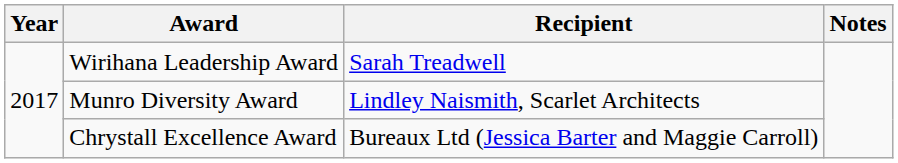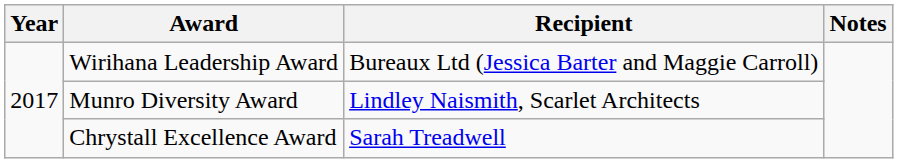Wirihana Leadership Award | Recipient: Sarah Treadwell -> Bureaux Ltd (Jessica Barter and Maggie Carroll)
Chrystall Excellence Award | Recipient: Bureaux Ltd (Jessica Barter and Maggie Carroll) -> Sarah Treadwell
